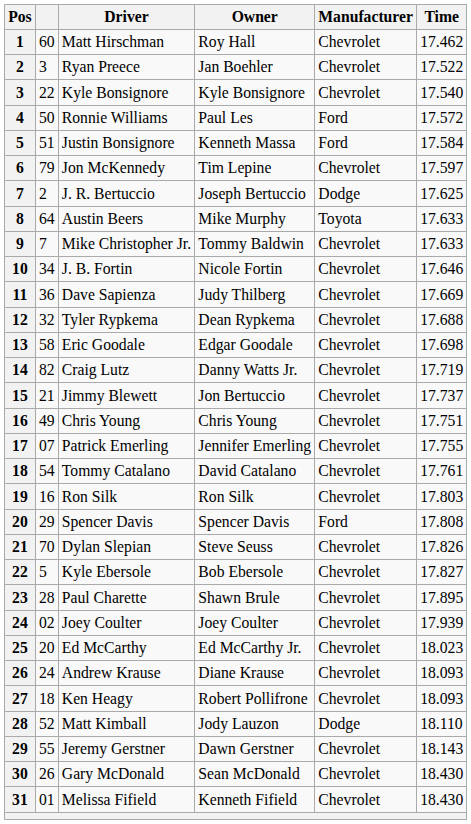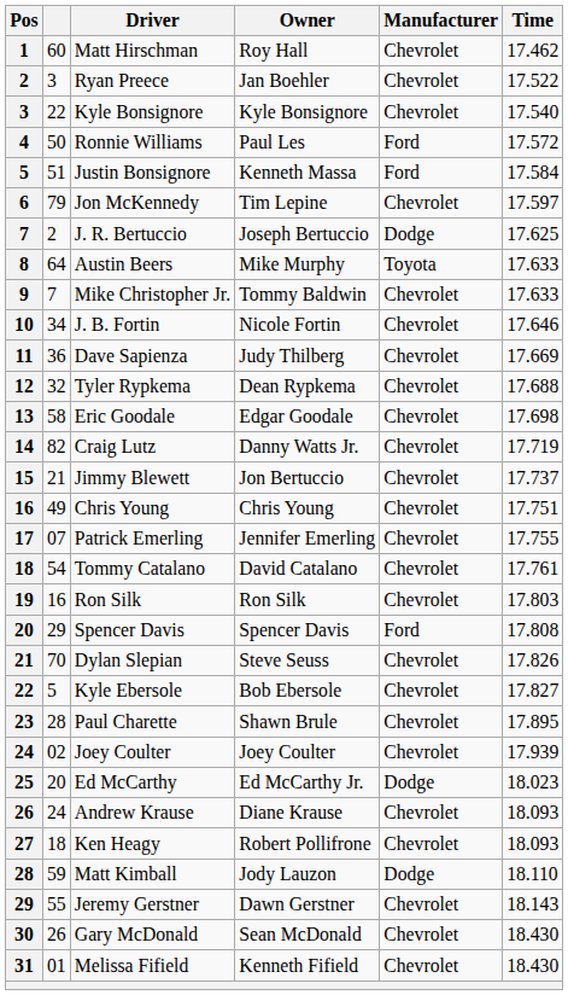Ed McCarthy | Manufacturer: Chevrolet -> Dodge
Matt Kimball | column 2: 52 -> 59
